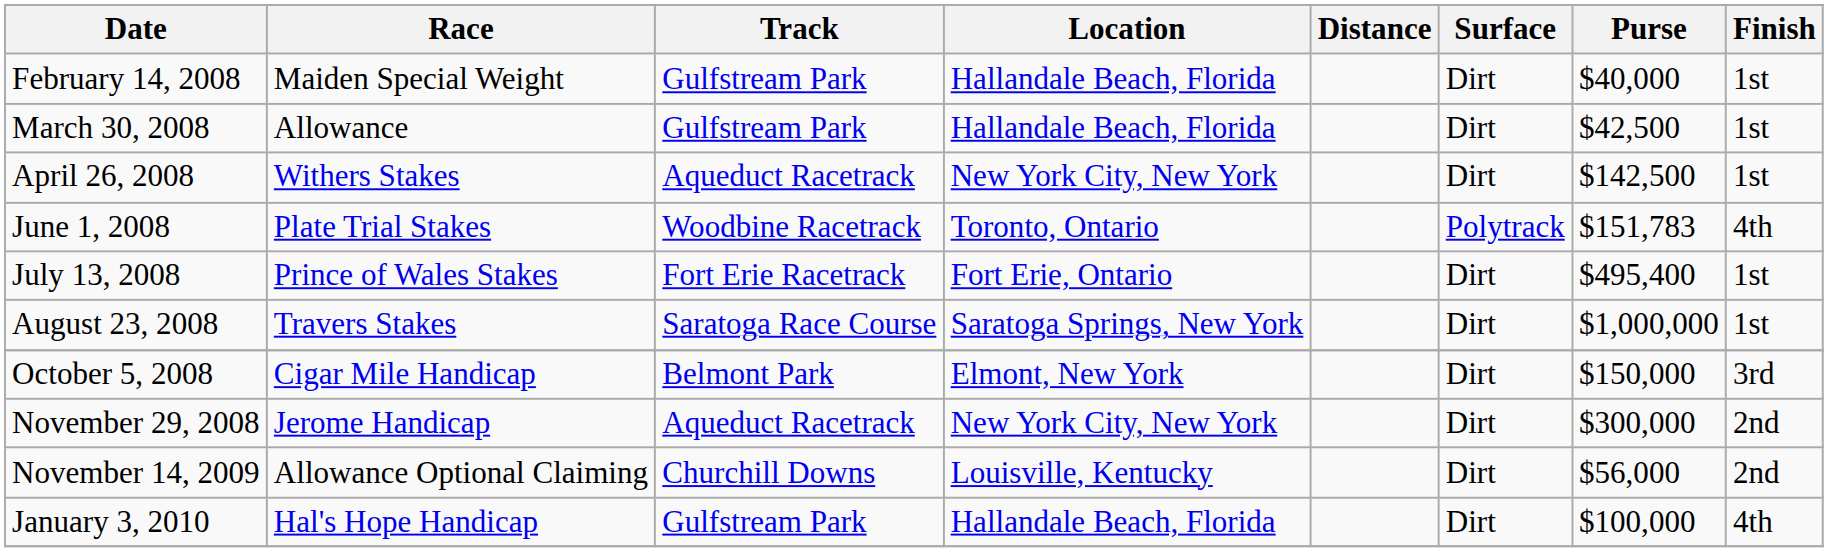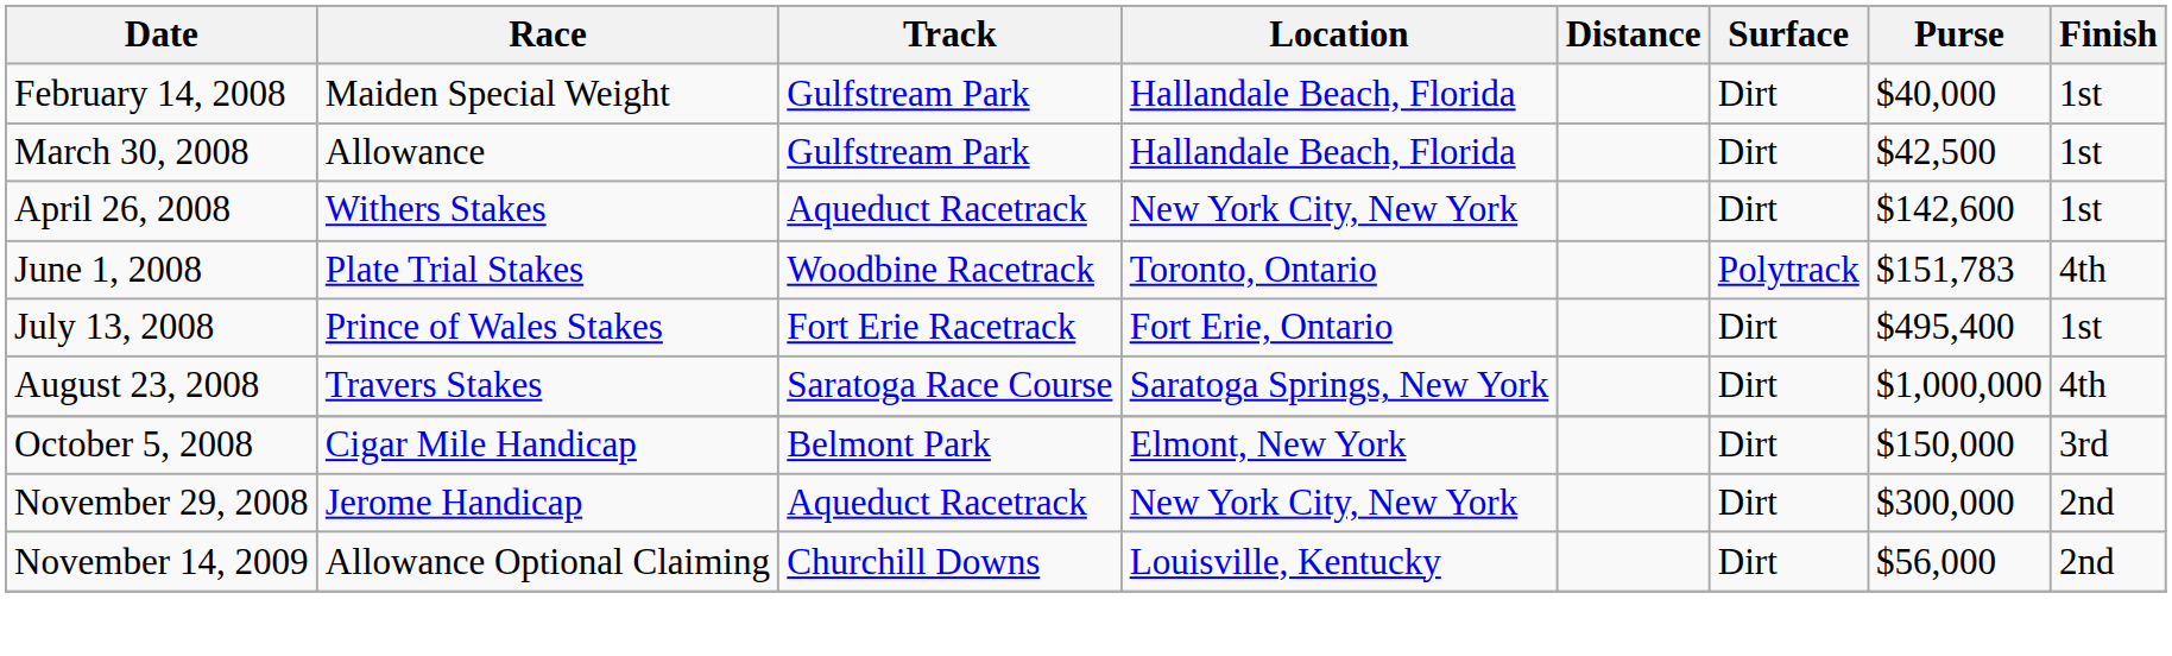April 26, 2008 | Purse: $142,500 -> $142,600
August 23, 2008 | Finish: 1st -> 4th
- row: January 3, 2010 | Hal's Hope Handicap | Gulfstream Park | Hallandale Beach, Florida | Dirt | $100,000 | 4th
